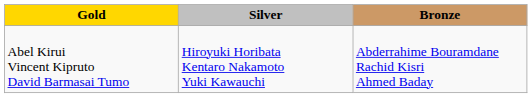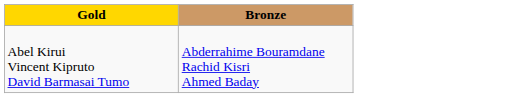- column: Silver | Hiroyuki Horibata Kentaro Nakamoto Yuki Kawauchi
